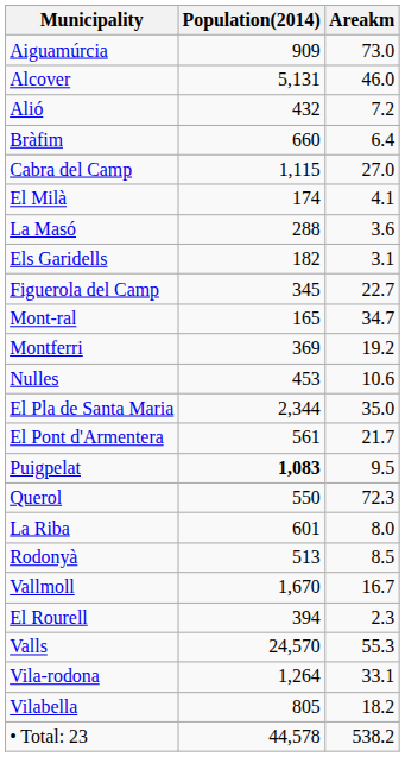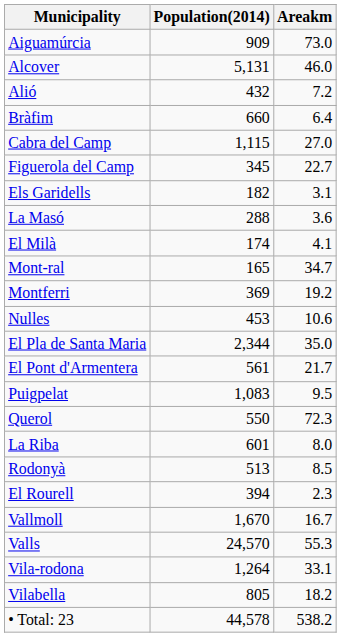rows swapped: Figuerola del Camp <-> El Milà
rows swapped: Els Garidells <-> La Masó
Puigpelat | Population(2014): bold -> normal
rows swapped: El Rourell <-> Vallmoll
